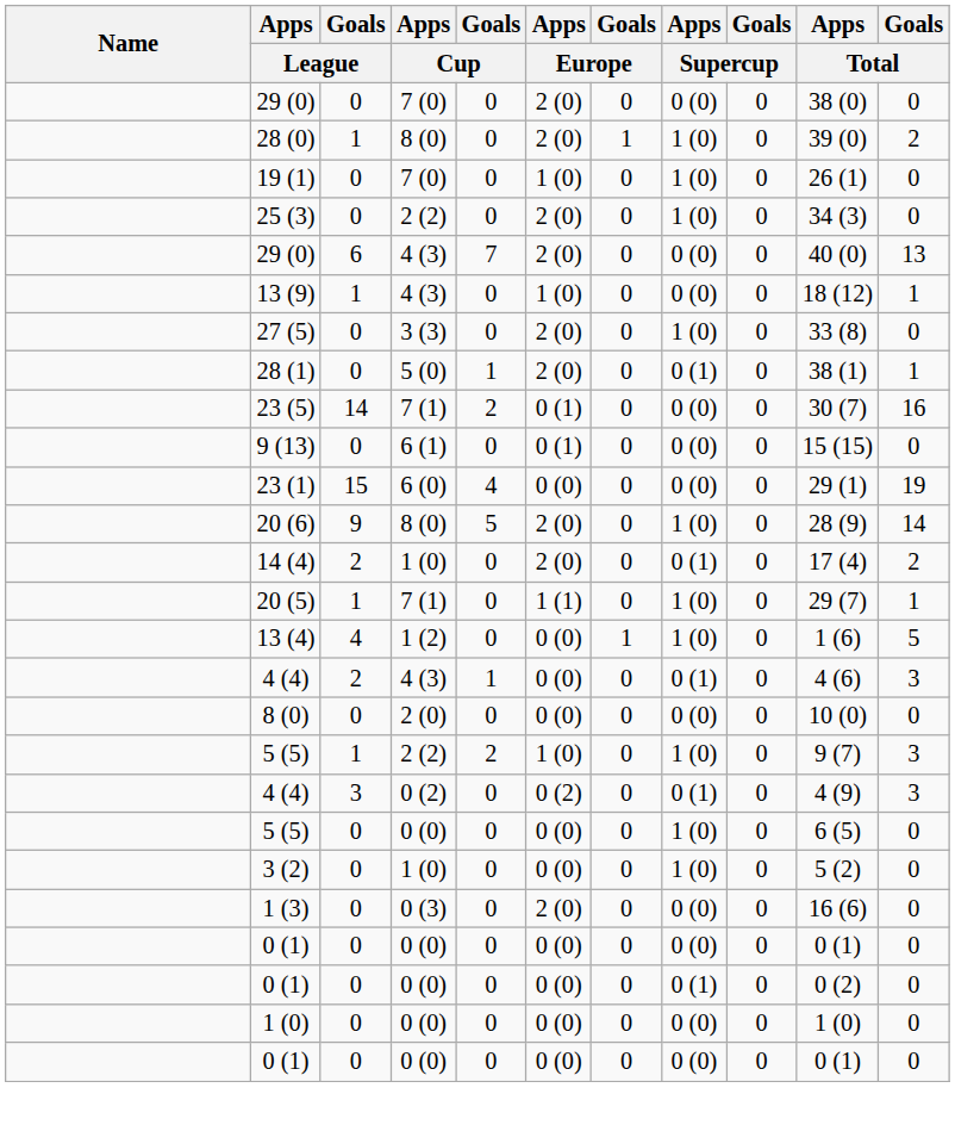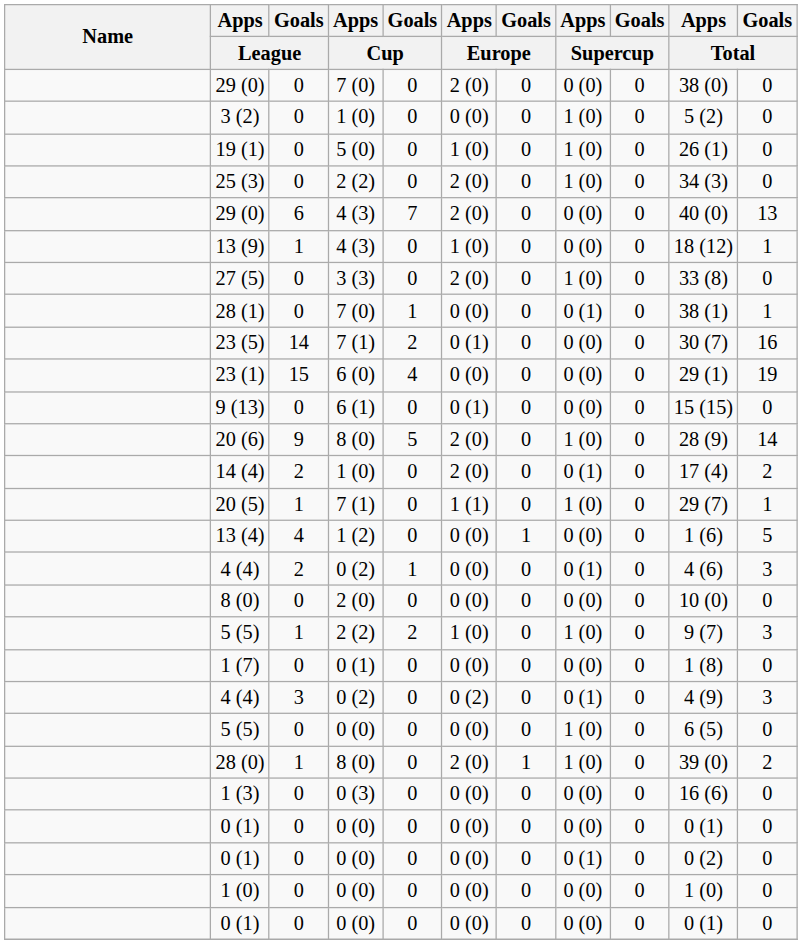rows swapped: 28 (0) <-> 3 (2)
19 (1) | Apps / Cup: 7 (0) -> 5 (0)
28 (1) | Apps / Cup: 5 (0) -> 7 (0)
28 (1) | Apps / Europe: 2 (0) -> 0 (0)
rows swapped: 9 (13) <-> 23 (1)
13 (4) | Apps / Supercup: 1 (0) -> 0 (0)
4 (4) / 2 | Apps / Cup: 4 (3) -> 0 (2)
+ row: 1 (7) | 0 | 0 (1) | 0 | 0 (0) | 0 | 0 (0) | 0 | 1 (8) | 0
1 (3) | Apps / Europe: 2 (0) -> 0 (0)
